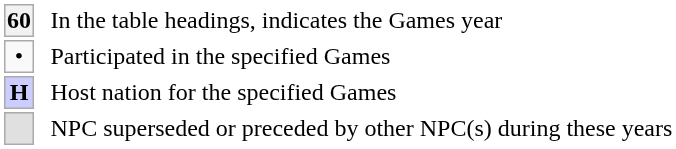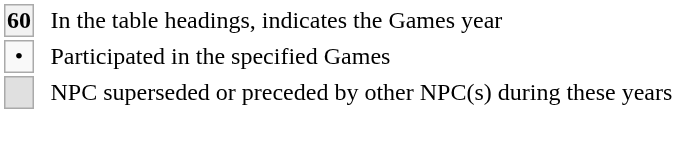- row: H | Host nation for the specified Games
